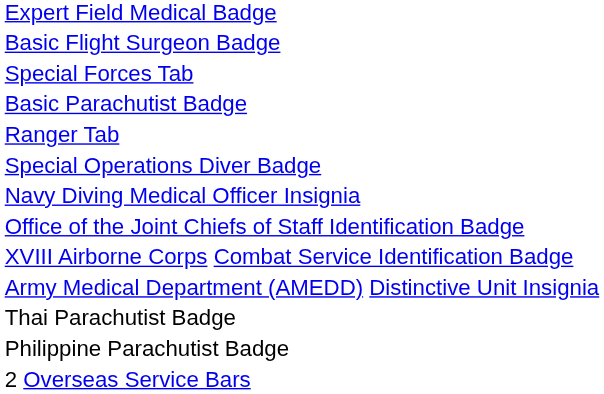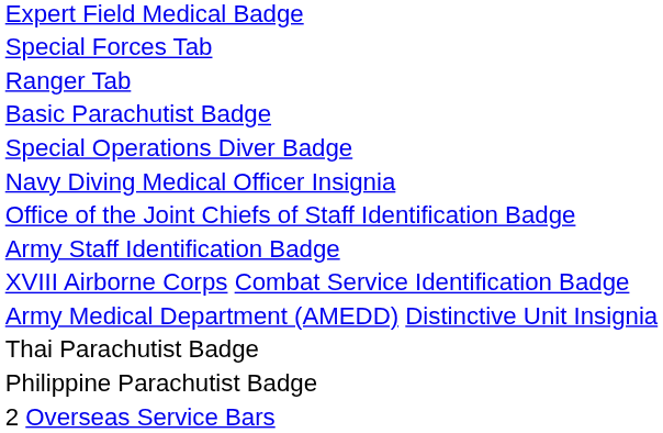- row: Basic Flight Surgeon Badge
rows swapped: Ranger Tab <-> Basic Parachutist Badge
+ row: Army Staff Identification Badge
